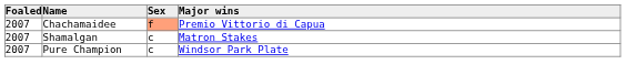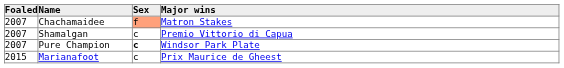Chachamaidee | Major wins: Premio Vittorio di Capua -> Matron Stakes
Shamalgan | Major wins: Matron Stakes -> Premio Vittorio di Capua
Pure Champion | Sex: normal -> bold
+ row: 2015 | Marianafoot | c | Prix Maurice de Gheest
